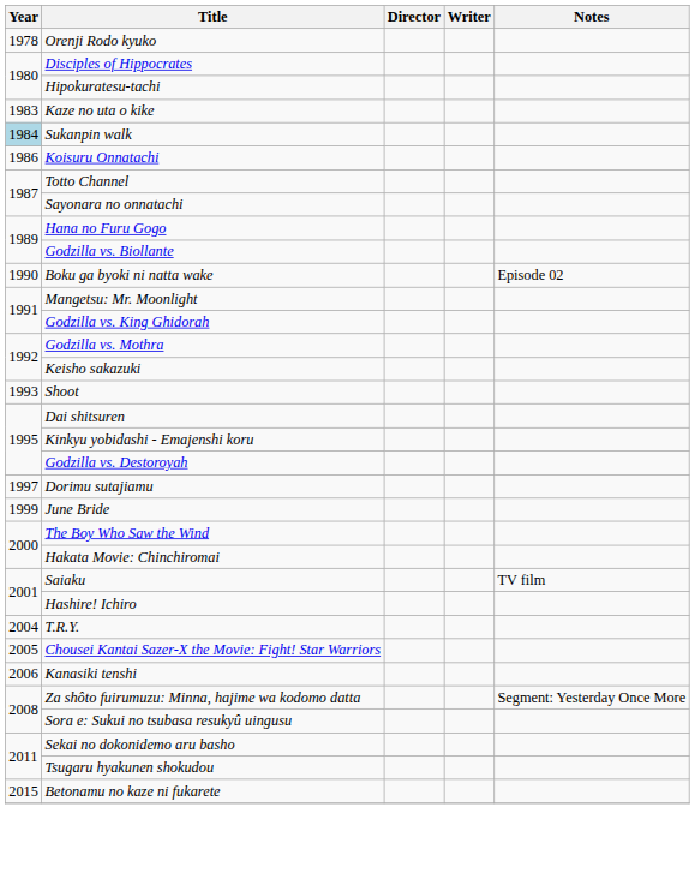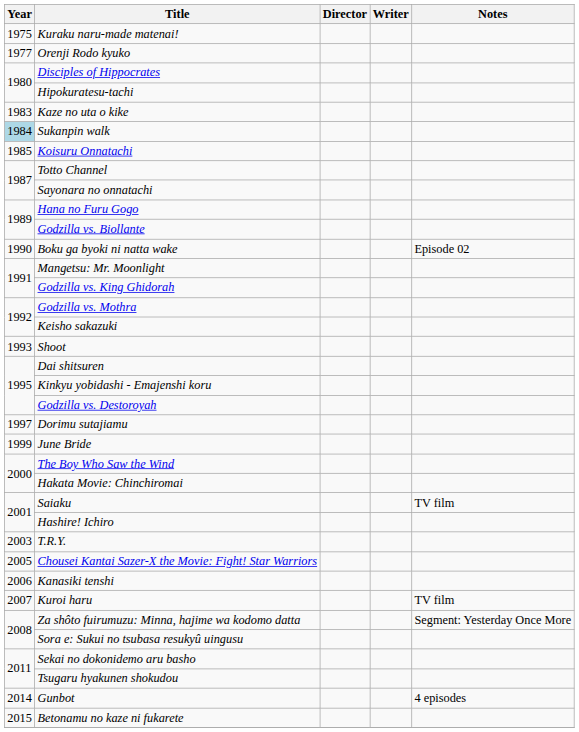+ row: 1975 | Kuraku naru-made matenai!
Orenji Rodo kyuko | Year: 1978 -> 1977
Koisuru Onnatachi | Year: 1986 -> 1985
T.R.Y. | Year: 2004 -> 2003
+ row: 2007 | Kuroi haru | TV film
+ row: 2014 | Gunbot | 4 episodes
